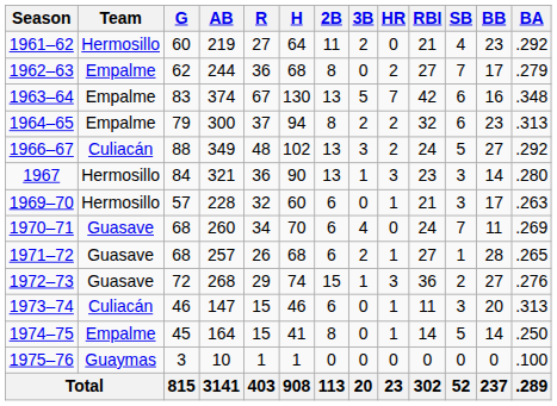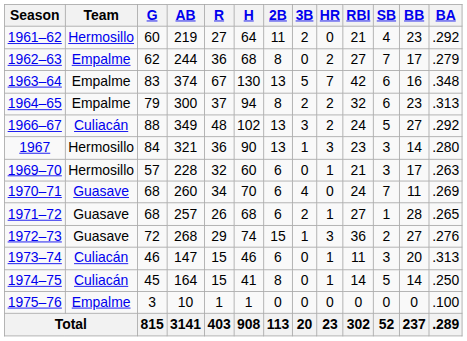1974–75 | Team: Empalme -> Culiacán
1975–76 | Team: Guaymas -> Empalme
